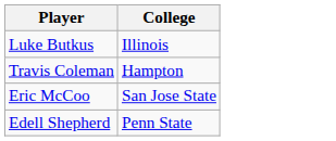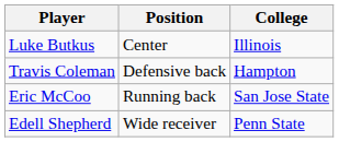+ column: Position | Center | Defensive back | Running back | Wide receiver
